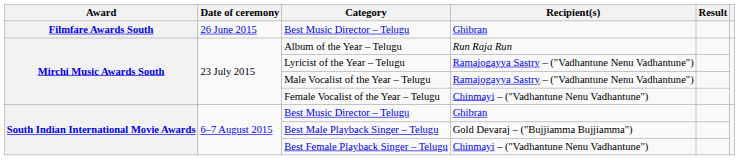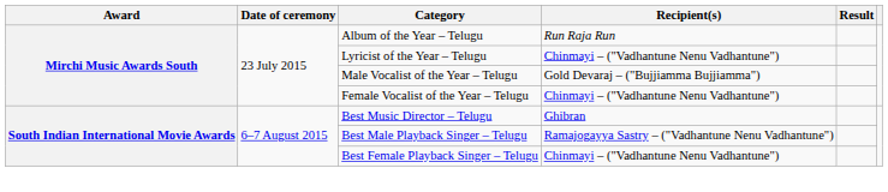- row: Filmfare Awards South | 26 June 2015 | Best Music Director – Telugu | Ghibran
Lyricist of the Year – Telugu | Recipient(s): Ramajogayya Sastry – ("Vadhantune Nenu Vadhantune") -> Chinmayi – ("Vadhantune Nenu Vadhantune")
Male Vocalist of the Year – Telugu | Recipient(s): Ramajogayya Sastry – ("Vadhantune Nenu Vadhantune") -> Gold Devaraj – ("Bujjiamma Bujjiamma")
Best Male Playback Singer – Telugu | Recipient(s): Gold Devaraj – ("Bujjiamma Bujjiamma") -> Ramajogayya Sastry – ("Vadhantune Nenu Vadhantune")
